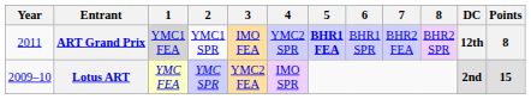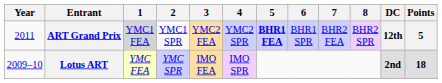ART Grand Prix | 3: IMO FEA -> YMC2 FEA
ART Grand Prix | Points: 8 -> 5
Lotus ART | 3: YMC2 FEA -> IMO FEA
Lotus ART | Points: 15 -> 18
